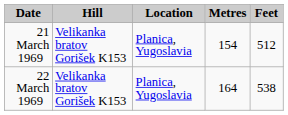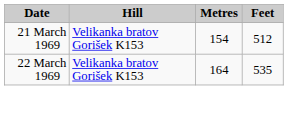- column: Location | Planica, Yugoslavia | Planica, Yugoslavia
22 March 1969 | Feet: 538 -> 535
